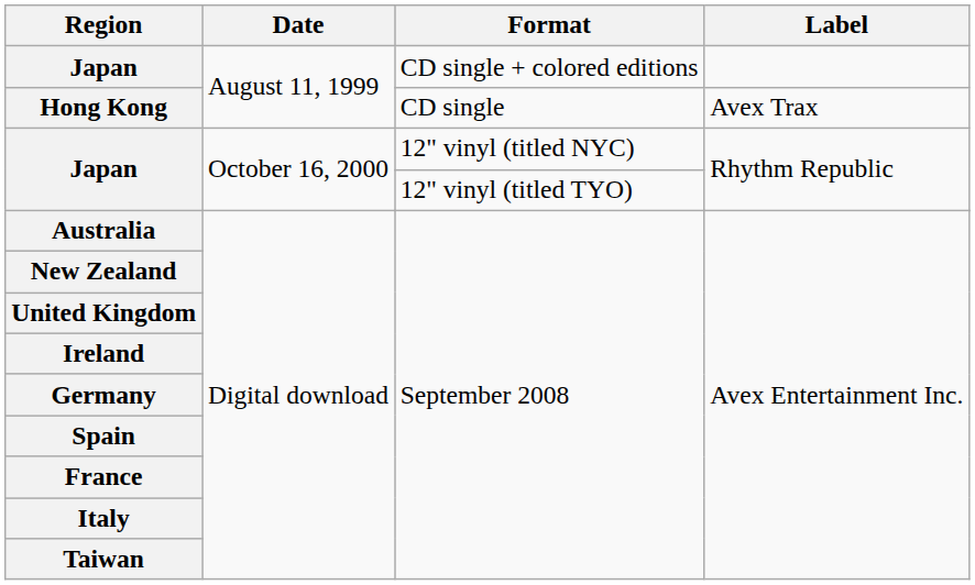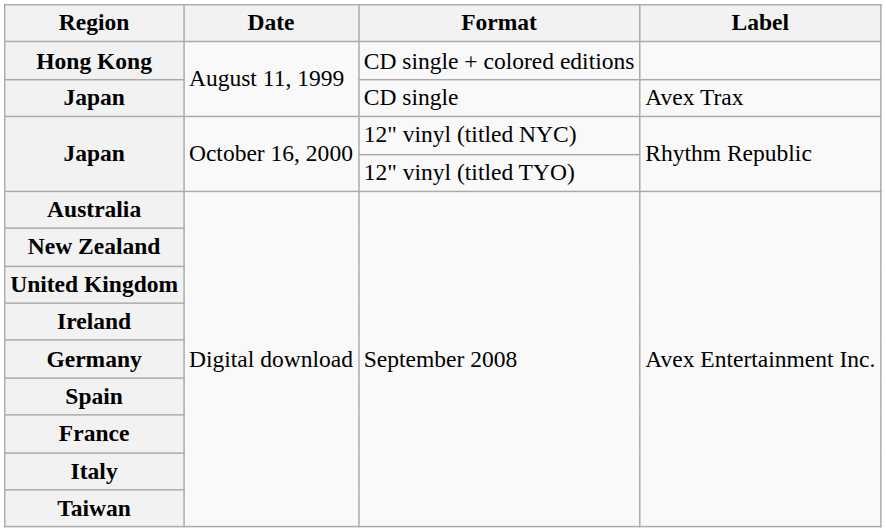CD single + colored editions | Region: Japan -> Hong Kong
CD single | Region: Hong Kong -> Japan
